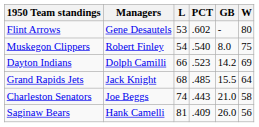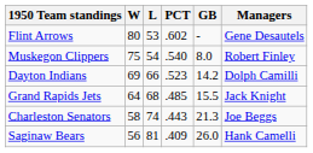columns swapped: W <-> Managers
Charleston Senators | GB: 21.0 -> 21.3
